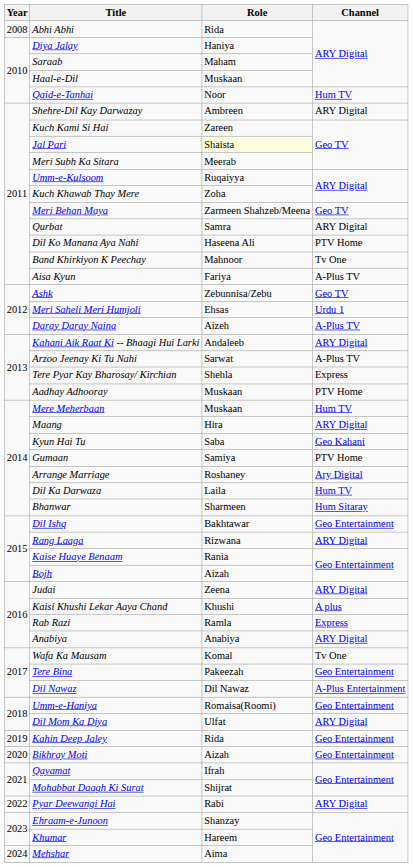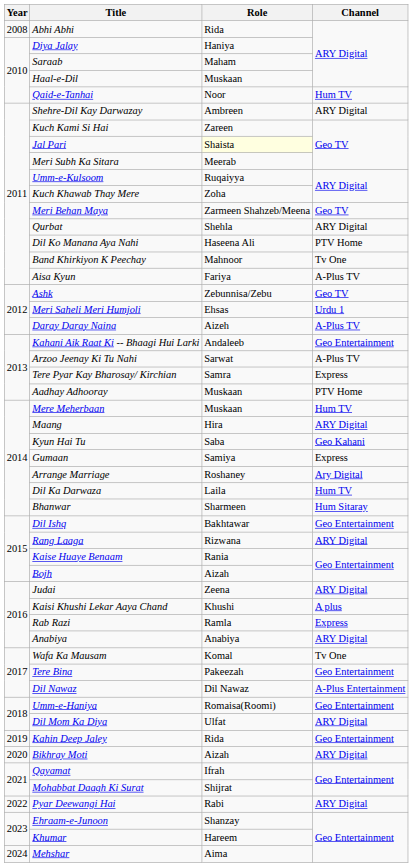Qurbat | Role: Samra -> Shehla
Kahani Aik Raat Ki -- Bhaagi Hui Larki | Channel: ARY Digital -> Geo Entertainment
Tere Pyar Kay Bharosay/ Kirchian | Role: Shehla -> Samra
Gumaan | Channel: PTV Home -> Express
Bikhray Moti | Channel: Geo Entertainment -> ARY Digital
